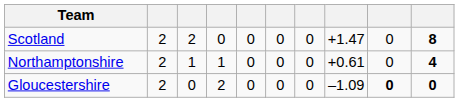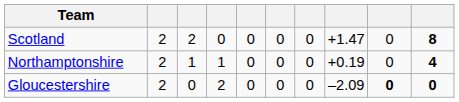Northamptonshire | column 8: +0.61 -> +0.19
Gloucestershire | column 8: –1.09 -> –2.09
